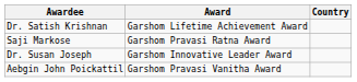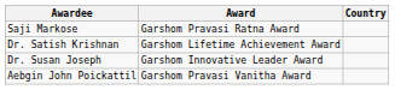rows swapped: Dr. Satish Krishnan <-> Saji Markose
